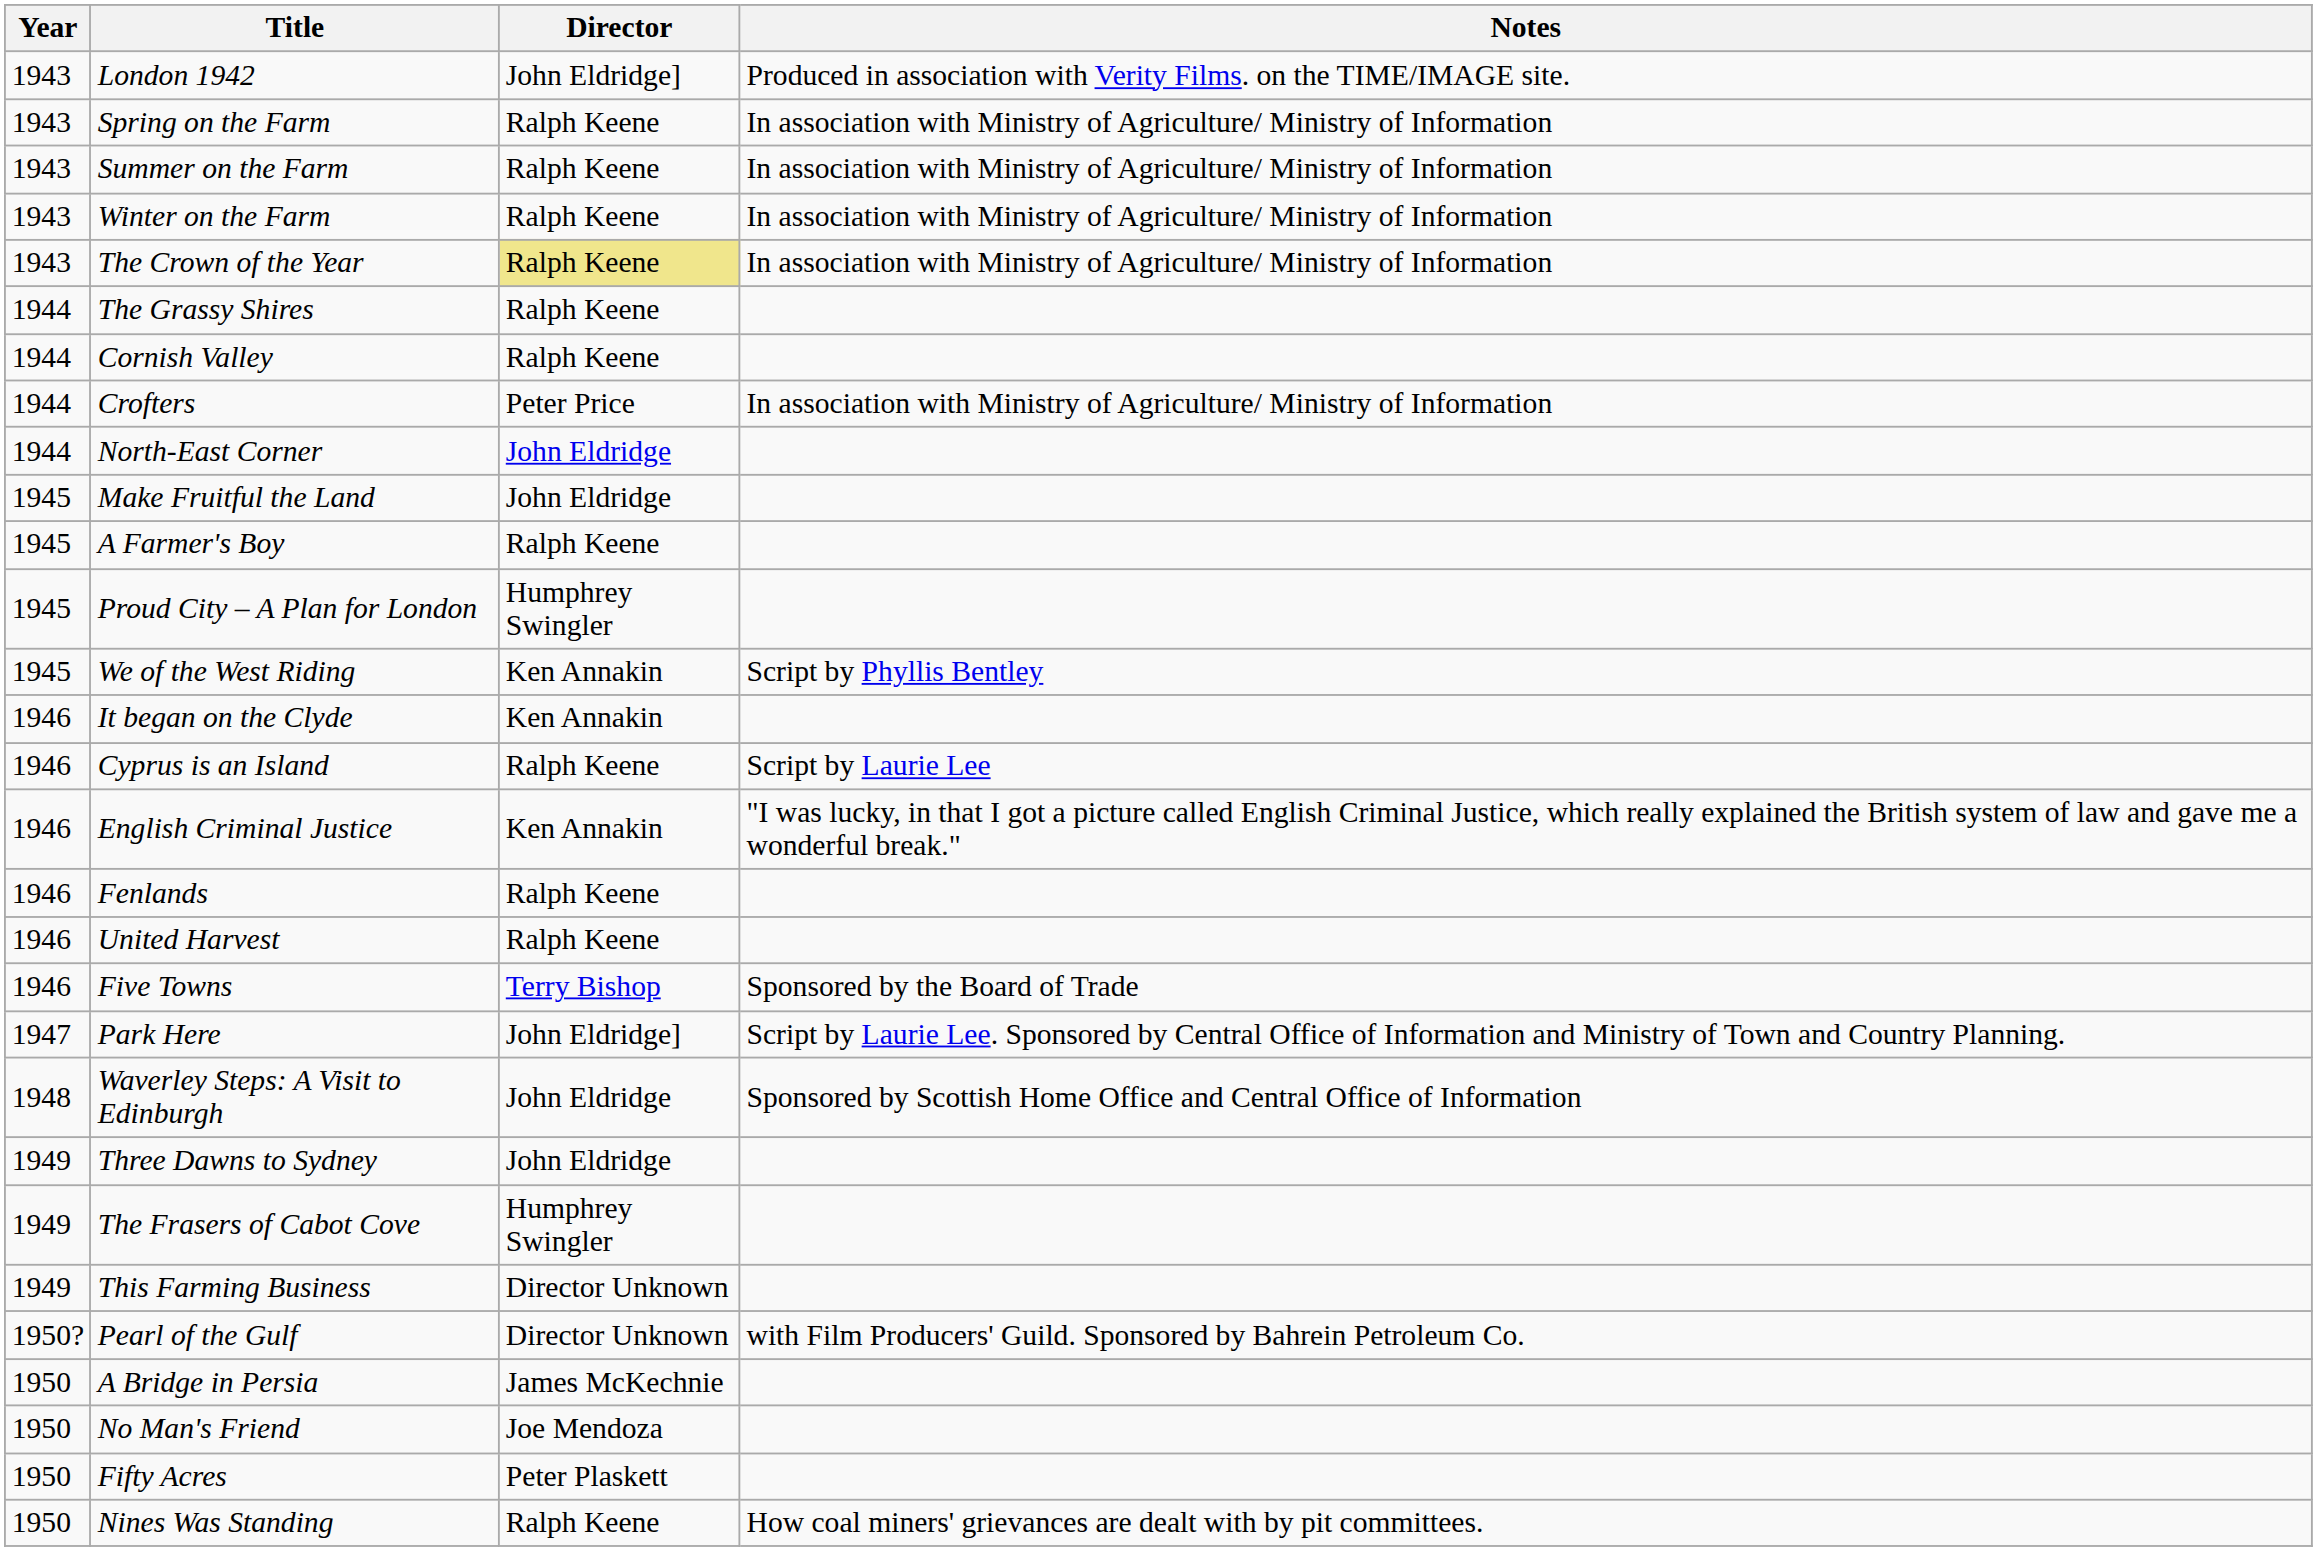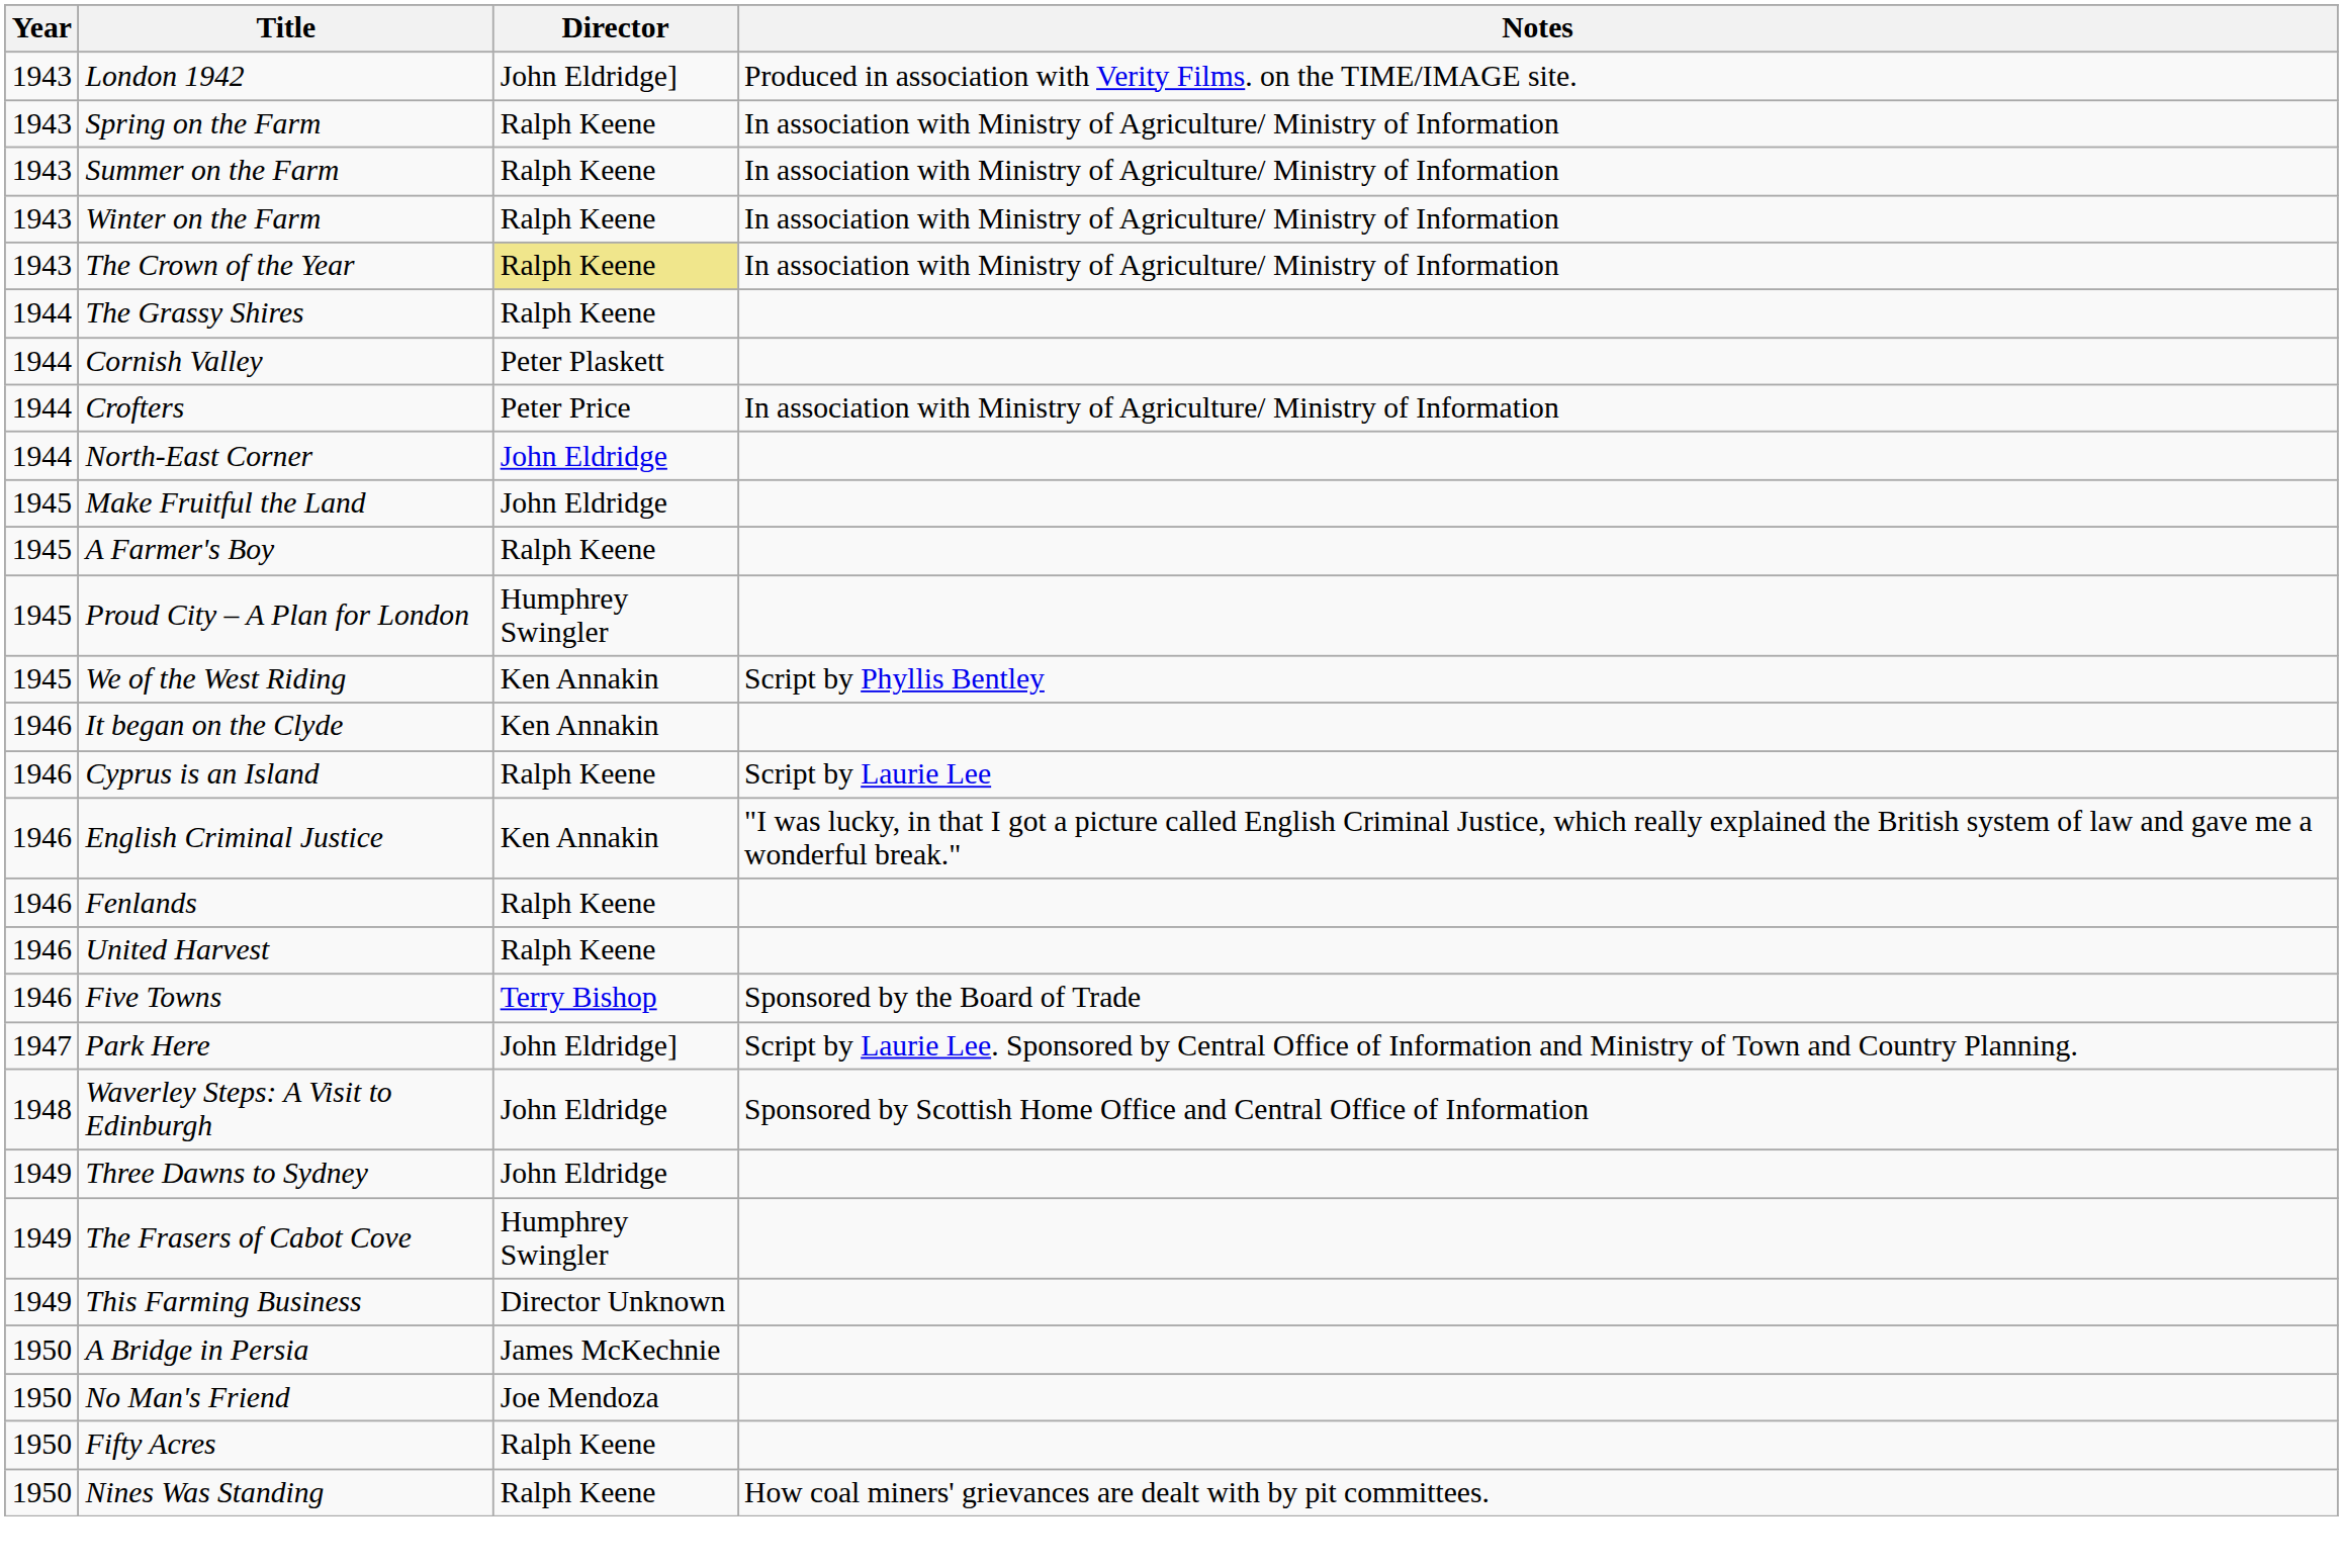Cornish Valley | Director: Ralph Keene -> Peter Plaskett
- row: 1950? | Pearl of the Gulf | Director Unknown | with Film Producers' Guild. Sponsored by Bahrein Petroleum Co.
Fifty Acres | Director: Peter Plaskett -> Ralph Keene
